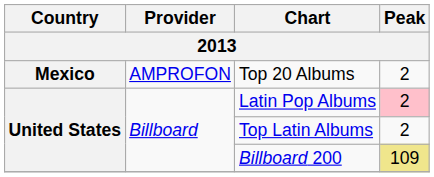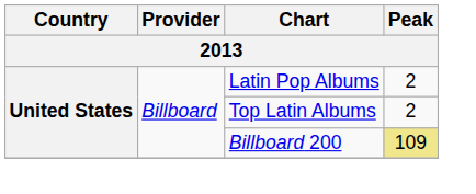- row: Mexico | AMPROFON | Top 20 Albums | 2
Latin Pop Albums | Peak: pink background -> no background
